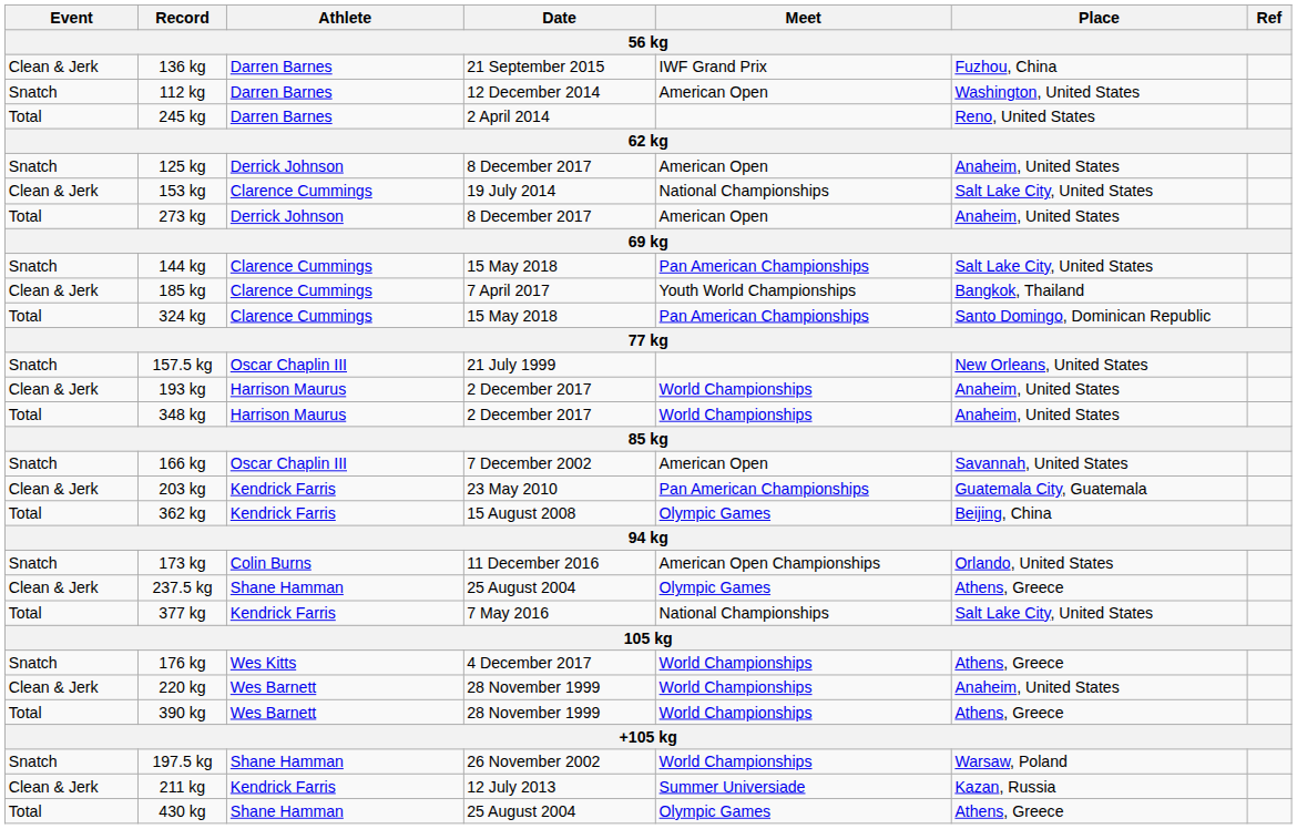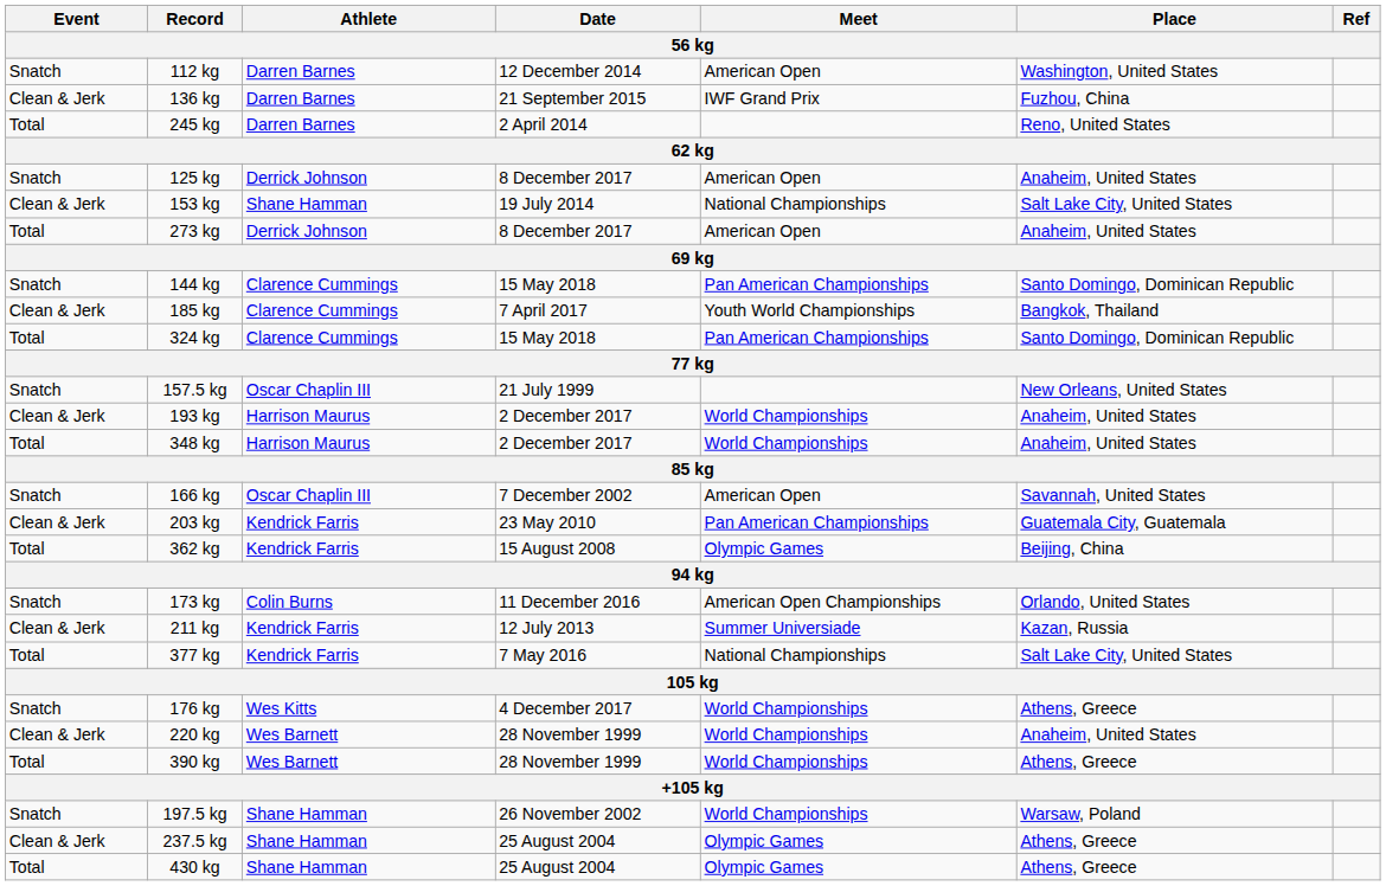rows swapped: 112 kg <-> 136 kg
153 kg | Athlete: Clarence Cummings -> Shane Hamman
144 kg | Place: Salt Lake City, United States -> Santo Domingo, Dominican Republic
rows swapped: 211 kg <-> 237.5 kg
